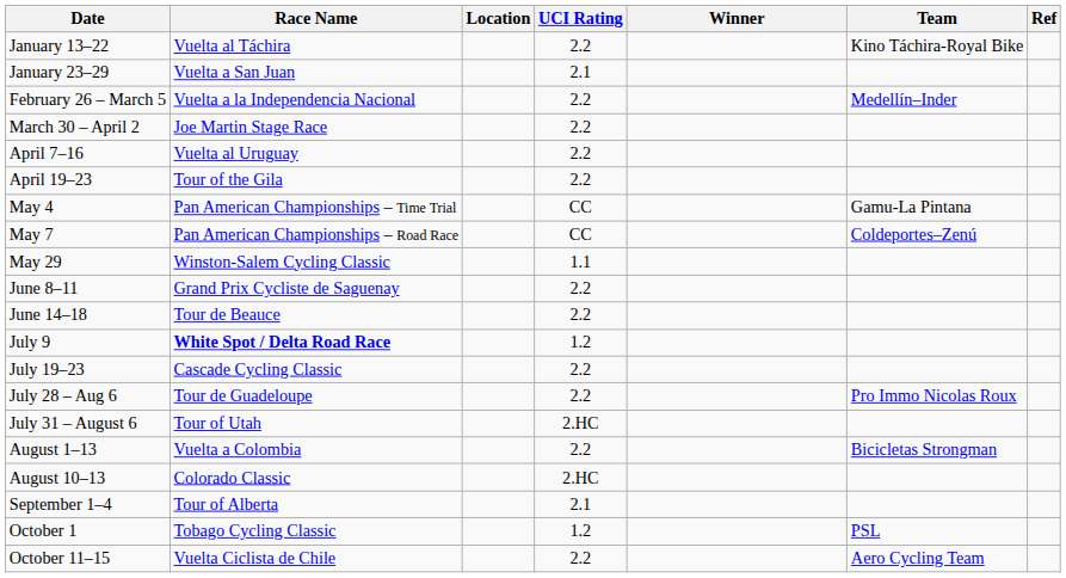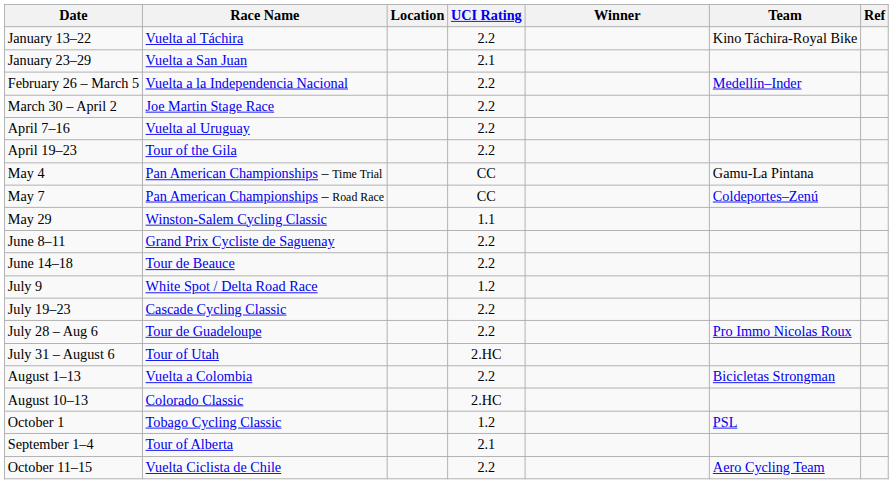July 9 | Race Name: bold -> normal
rows swapped: September 1–4 <-> October 1
